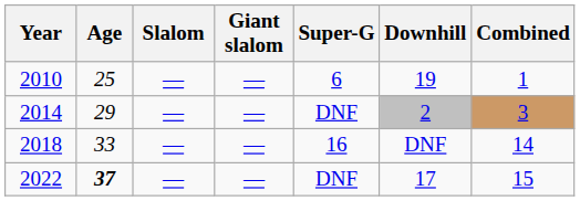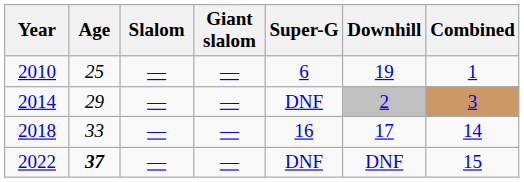2018 | Downhill: DNF -> 17
2022 | Downhill: 17 -> DNF
